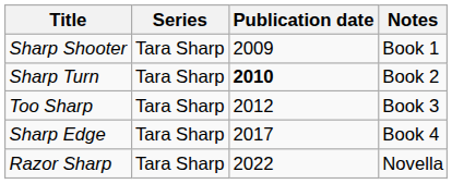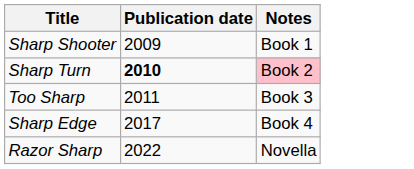- column: Series | Tara Sharp | Tara Sharp | Tara Sharp | Tara Sharp | Tara Sharp
Sharp Turn | Notes: no background -> pink background
Too Sharp | Publication date: 2012 -> 2011
